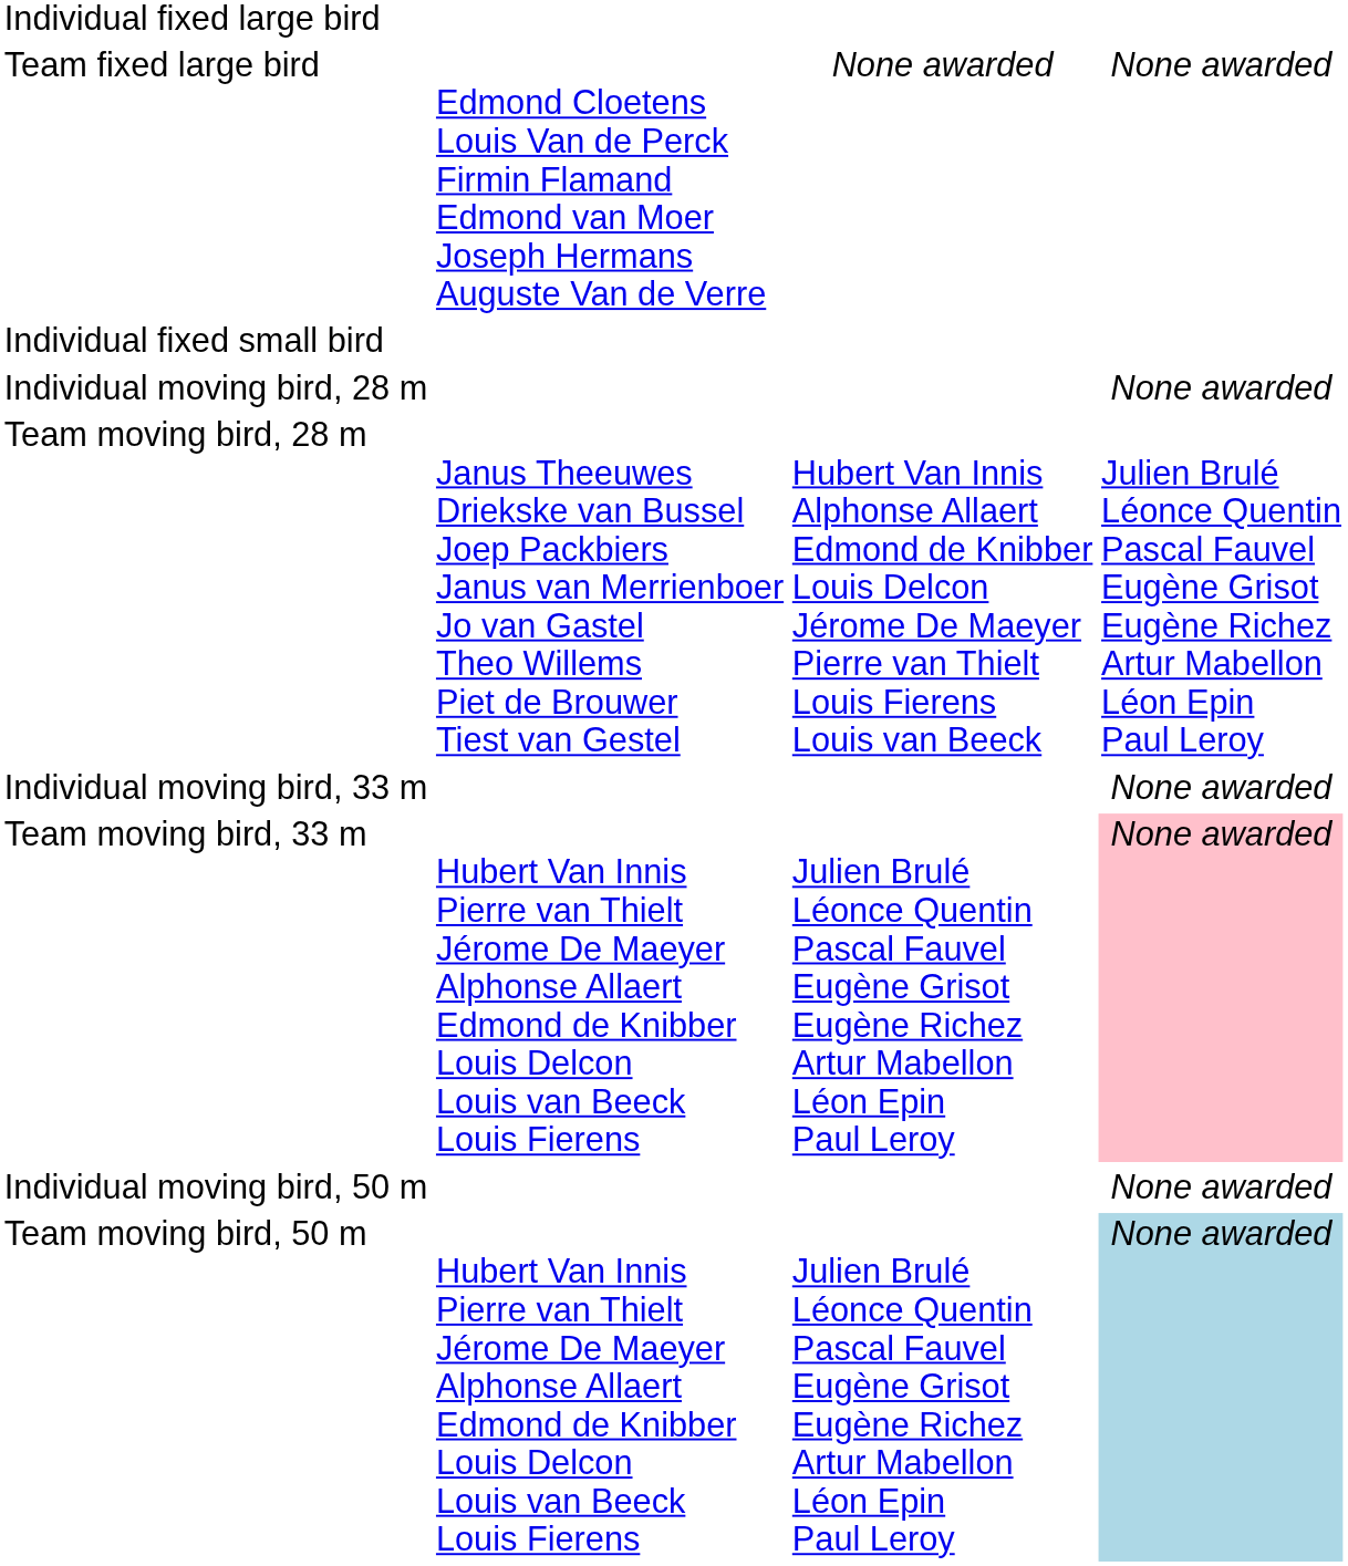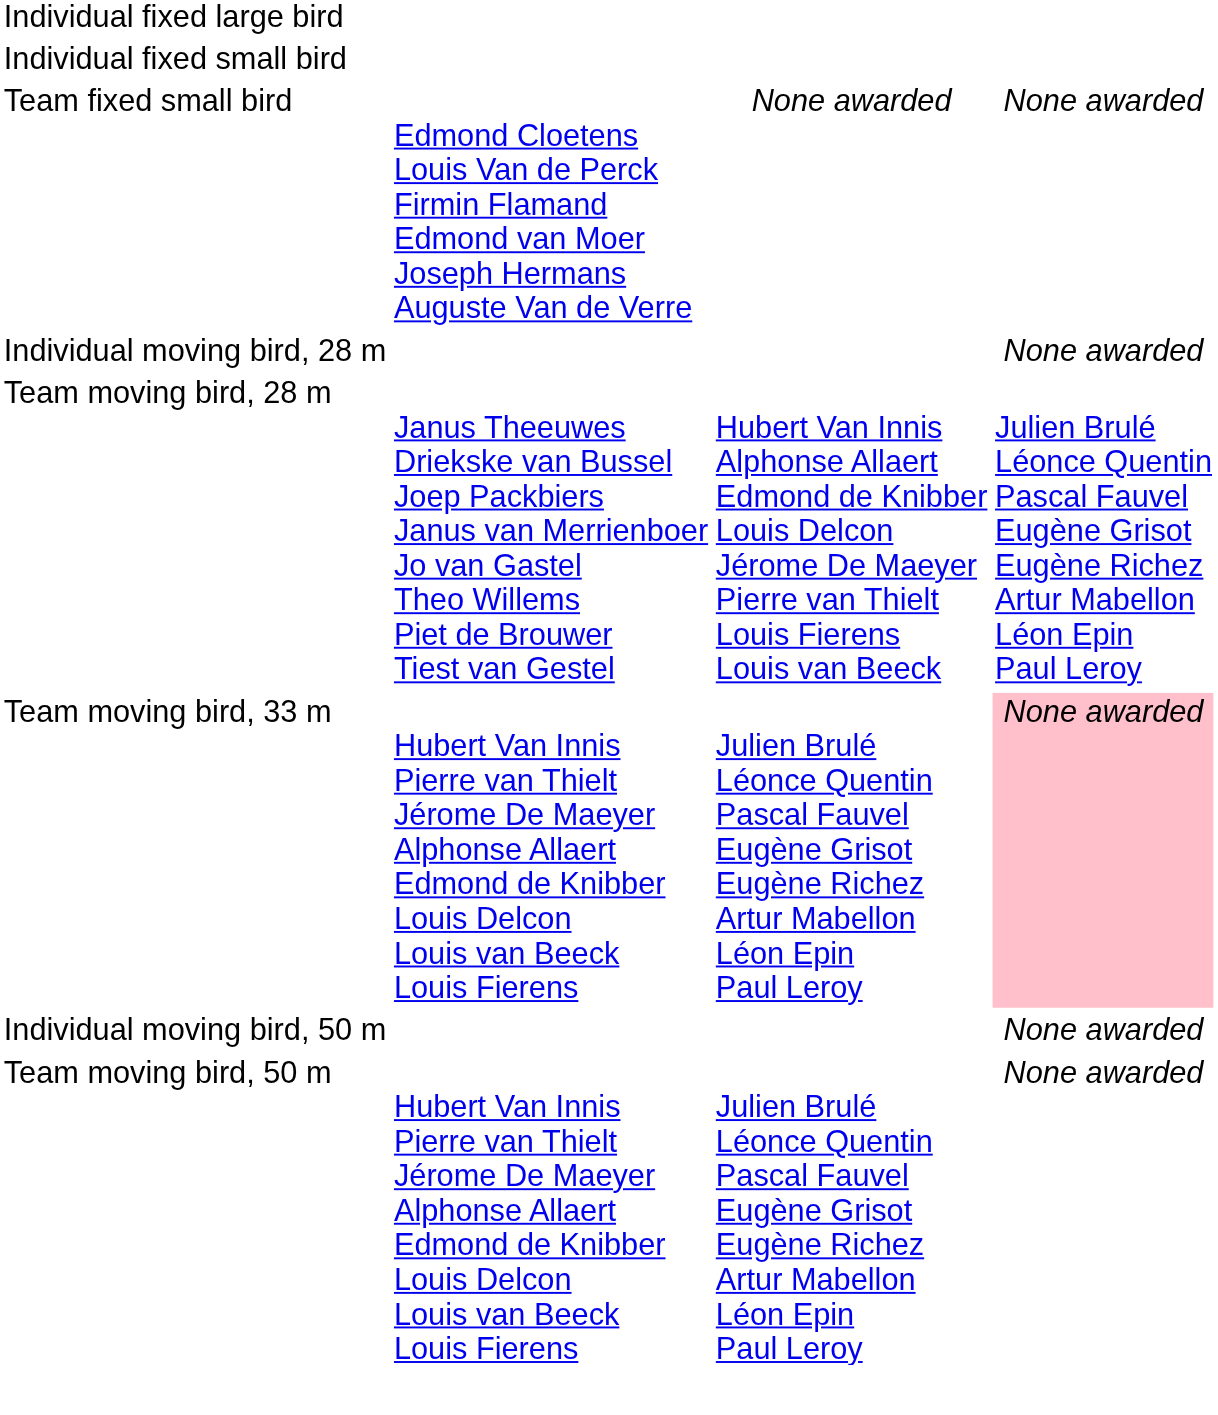- row: Team fixed large bird | Edmond Cloetens Louis Van de Perck Firmin Flamand Edmond van Moer Joseph Hermans Auguste Van de Verre | None awarded | None awarded
+ row: Team fixed small bird | Edmond Cloetens Louis Van de Perck Firmin Flamand Edmond van Moer Joseph Hermans Auguste Van de Verre | None awarded | None awarded
- row: Individual moving bird, 33 m | None awarded
Team moving bird, 50 m | column 4: lightblue background -> no background
